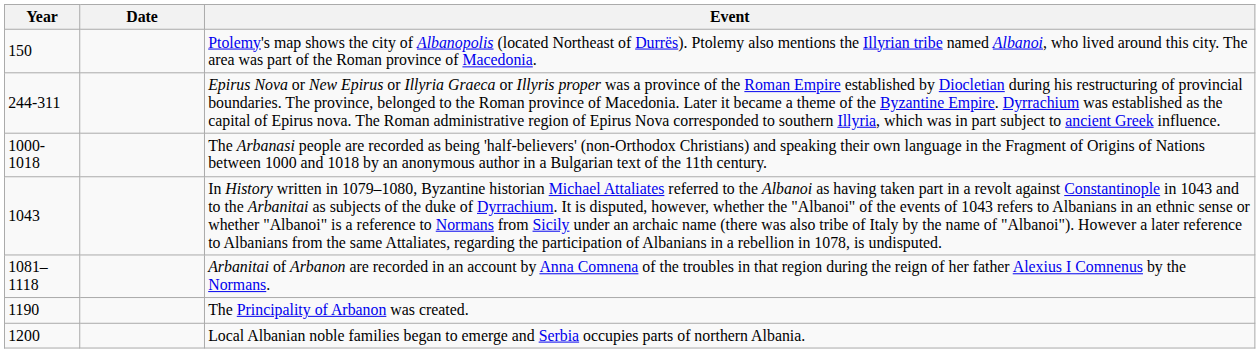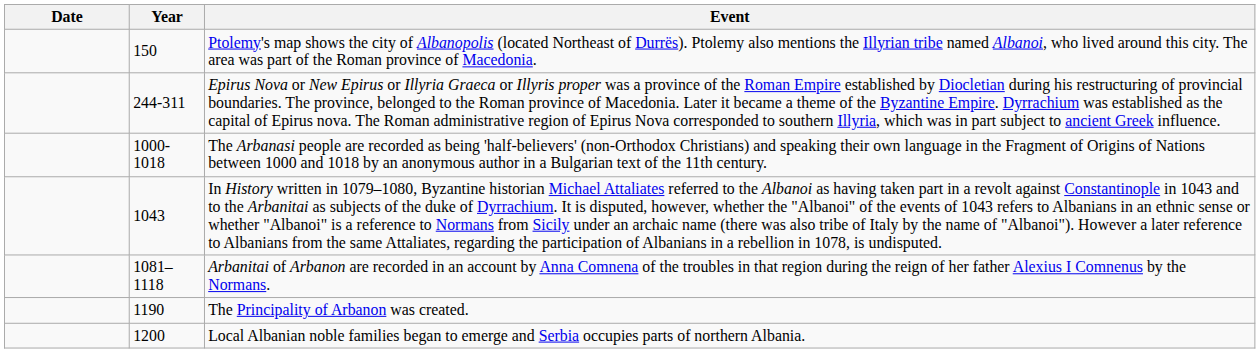columns swapped: Year <-> Date
